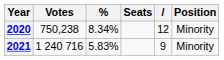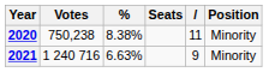2020 | %: 8.34% -> 8.38%
2020 | column 5: 12 -> 11
2021 | %: 5.83% -> 6.63%
